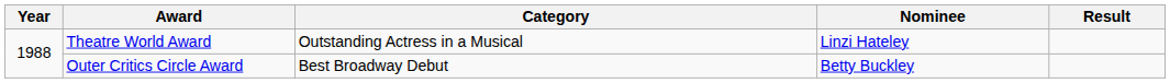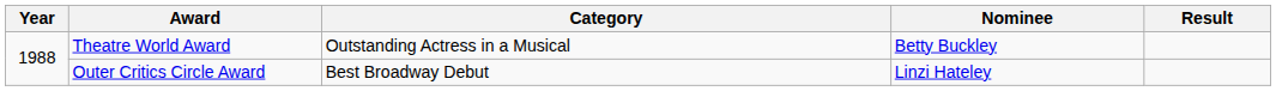Theatre World Award | Nominee: Linzi Hateley -> Betty Buckley
Outer Critics Circle Award | Nominee: Betty Buckley -> Linzi Hateley
